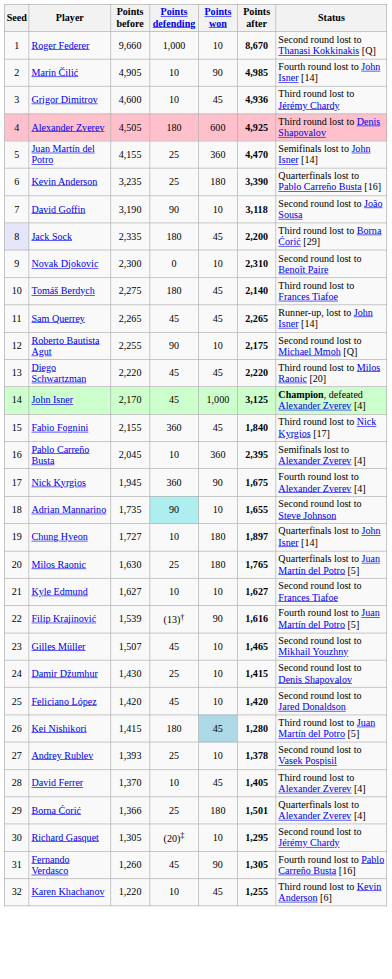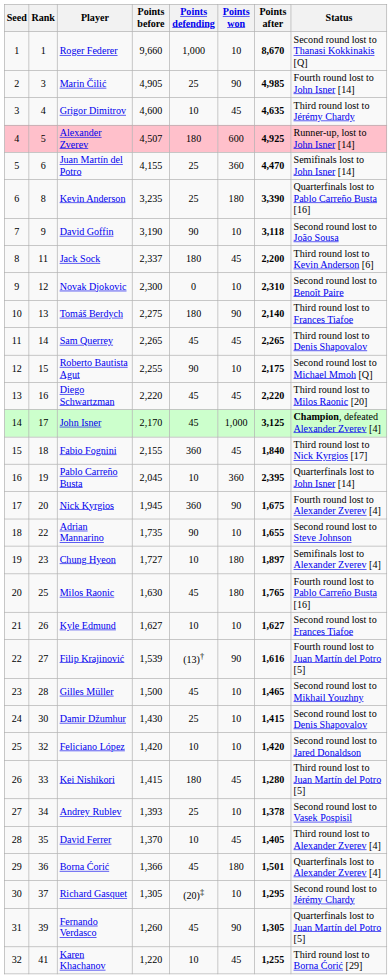+ column: Rank | 1 | 3 | 4 | 5 | 6 | 8 | 9 | 11 | 12 | 13 | 14 | 15 | 16 | 17 | 18 | 19 | 20 | 22 | 23 | 25 | 26 | 27 | 28 | 30 | 32 | 33 | 34 | 35 | 36 | 37 | 39 | 41
Marin Čilić | Points defending: 10 -> 25
Grigor Dimitrov | Points after: 4,936 -> 4,635
Alexander Zverev | Points before: 4,505 -> 4,507
Alexander Zverev | Status: Third round lost to Denis Shapovalov -> Runner-up, lost to John Isner [14]
Jack Sock | Seed: lavender background -> no background
Jack Sock | Points before: 2,335 -> 2,337
Jack Sock | Status: Third round lost to Borna Ćorić [29] -> Third round lost to Kevin Anderson [6]
Tomáš Berdych | Points won: 45 -> 90
Sam Querrey | Status: Runner-up, lost to John Isner [14] -> Third round lost to Denis Shapovalov
Pablo Carreño Busta | Status: Semifinals lost to Alexander Zverev [4] -> Quarterfinals lost to John Isner [14]
Adrian Mannarino | Points defending: paleturquoise background -> no background
Chung Hyeon | Status: Quarterfinals lost to John Isner [14] -> Semifinals lost to Alexander Zverev [4]
Milos Raonic | Points defending: 25 -> 45
Milos Raonic | Status: Quarterfinals lost to Juan Martín del Potro [5] -> Fourth round lost to Pablo Carreño Busta [16]
Gilles Müller | Points before: 1,507 -> 1,500
Feliciano López | Points defending: 45 -> 10
Kei Nishikori | Points won: lightblue background -> no background
Borna Ćorić | Points defending: 25 -> 45
Fernando Verdasco | Status: Fourth round lost to Pablo Carreño Busta [16] -> Quarterfinals lost to Juan Martín del Potro [5]
Karen Khachanov | Status: Third round lost to Kevin Anderson [6] -> Third round lost to Borna Ćorić [29]
